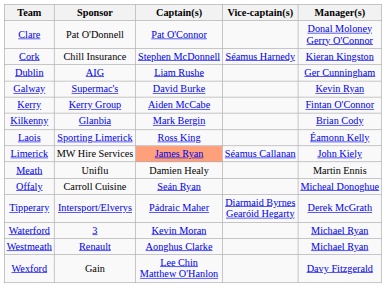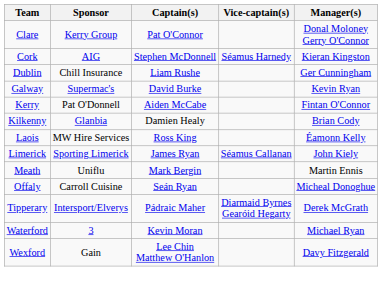Clare | Sponsor: Pat O'Donnell -> Kerry Group
Cork | Sponsor: Chill Insurance -> AIG
Dublin | Sponsor: AIG -> Chill Insurance
Kerry | Sponsor: Kerry Group -> Pat O'Donnell
Kilkenny | Captain(s): Mark Bergin -> Damien Healy
Laois | Sponsor: Sporting Limerick -> MW Hire Services
Limerick | Sponsor: MW Hire Services -> Sporting Limerick
Limerick | Captain(s): lightsalmon background -> no background
Meath | Captain(s): Damien Healy -> Mark Bergin
- row: Westmeath | Renault | Aonghus Clarke | Michael Ryan
